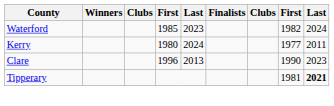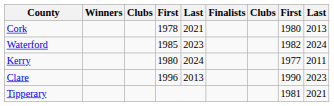+ row: Cork | 1978 | 2021 | 1980 | 2013
Tipperary | column 9: bold -> normal
